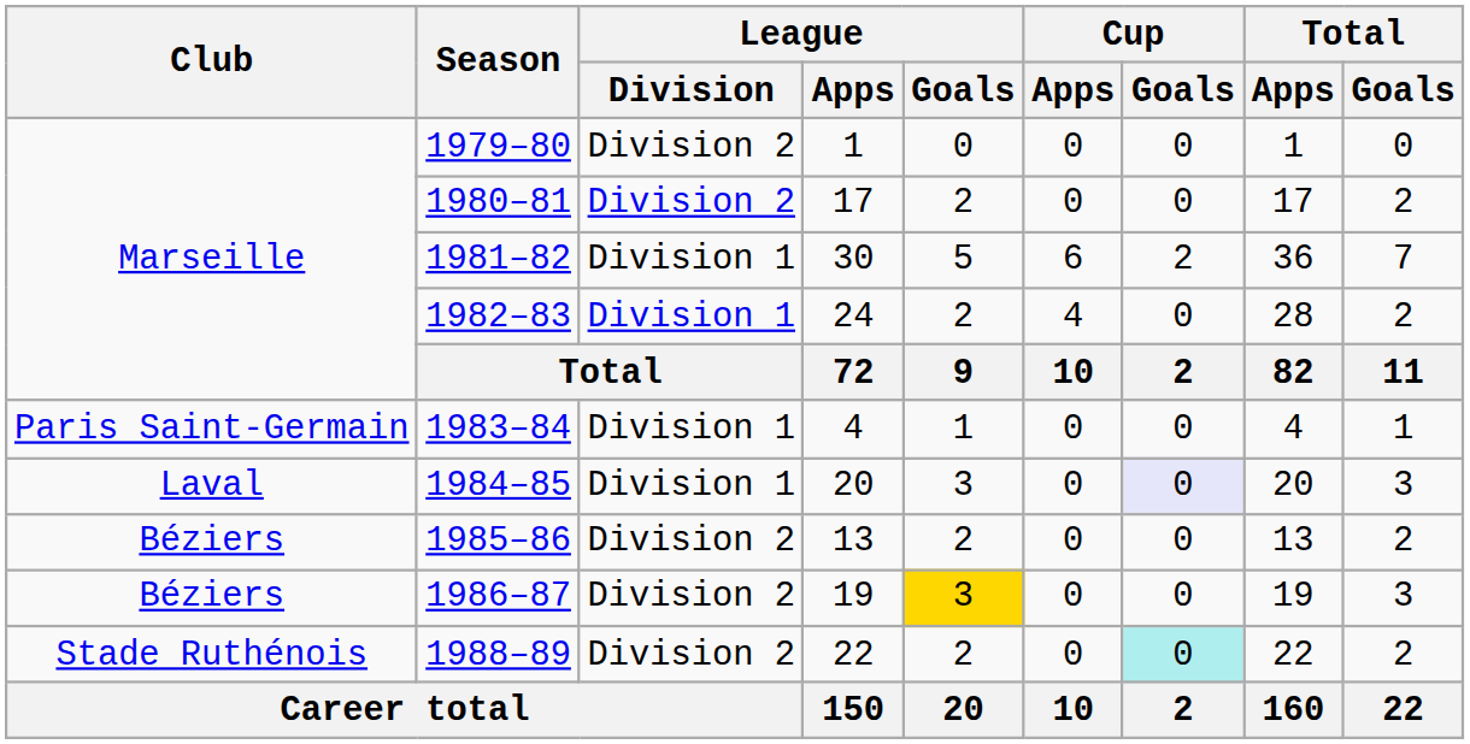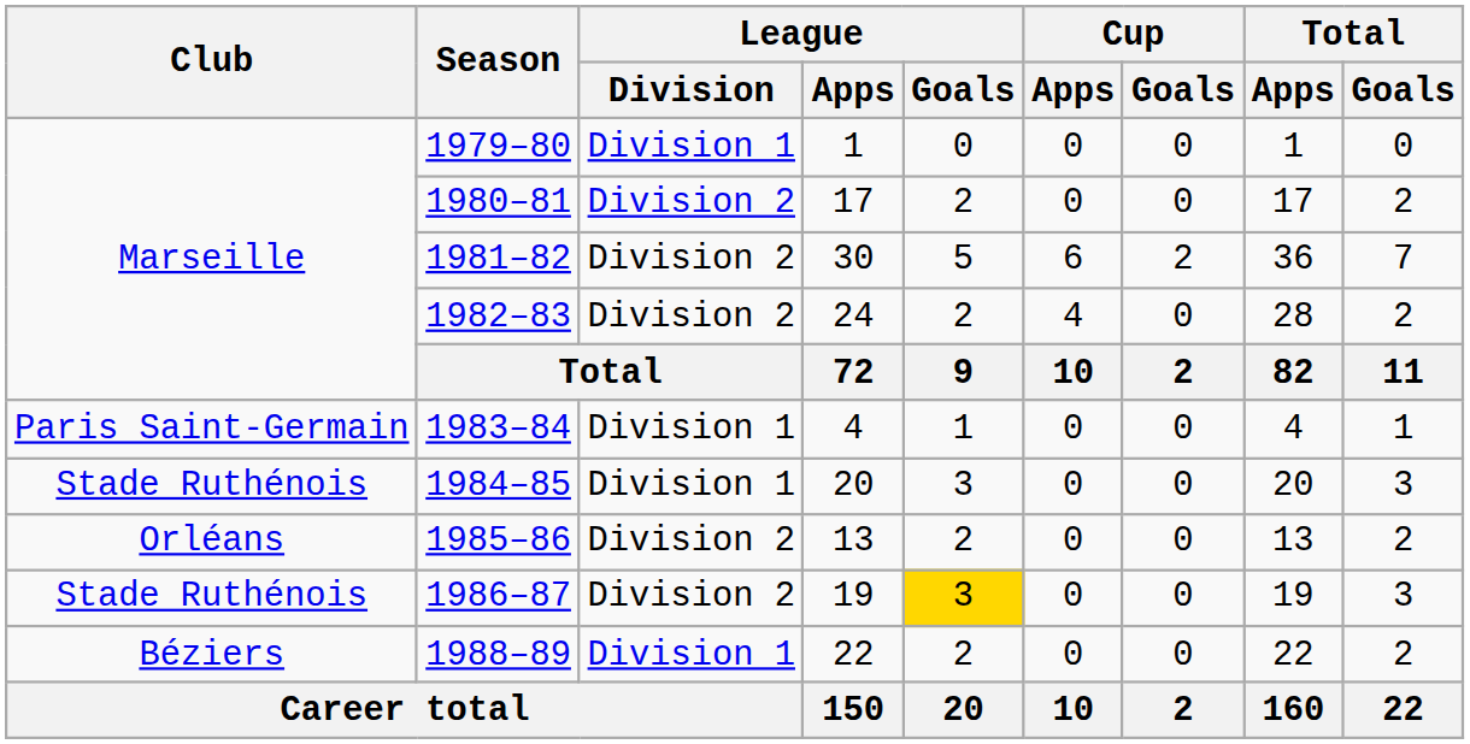1979–80 | League / Division: Division 2 -> Division 1
1981–82 | League / Division: Division 1 -> Division 2
1982–83 | League / Division: Division 1 -> Division 2
1984–85 | Club: Laval -> Stade Ruthénois
1984–85 | Cup / Goals: lavender background -> no background
1985–86 | Club: Béziers -> Orléans
1986–87 | Club: Béziers -> Stade Ruthénois
1988–89 | Club: Stade Ruthénois -> Béziers
1988–89 | League / Division: Division 2 -> Division 1
1988–89 | Cup / Goals: paleturquoise background -> no background
